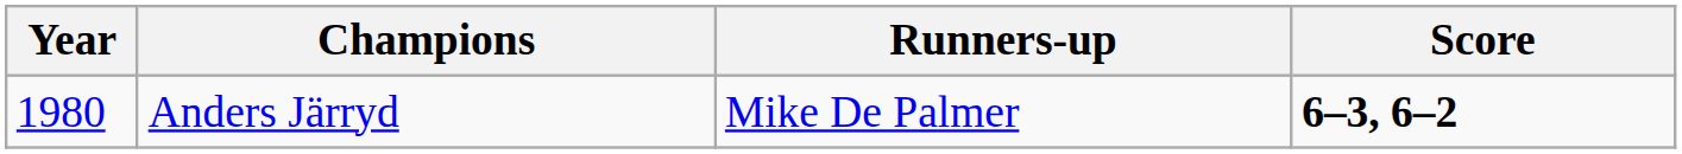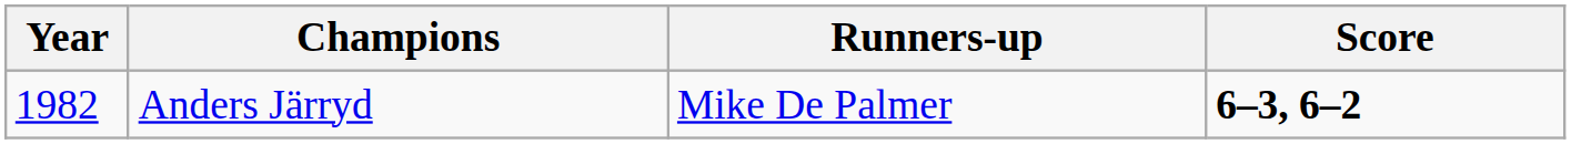Anders Järryd | Year: 1980 -> 1982
